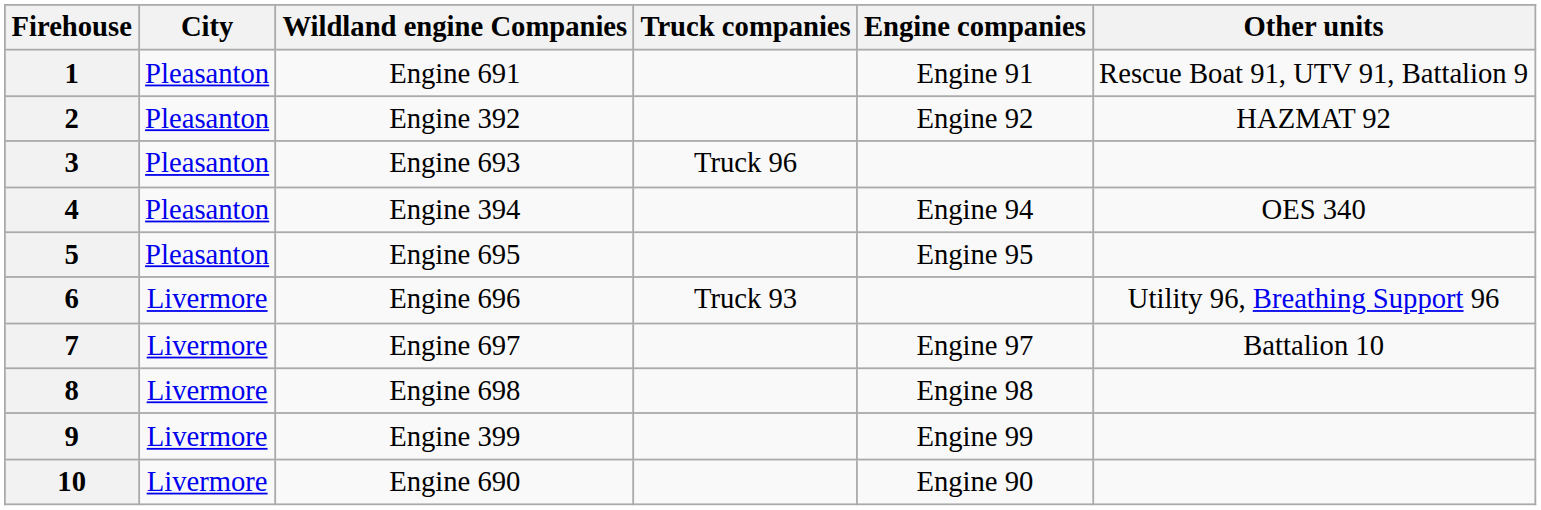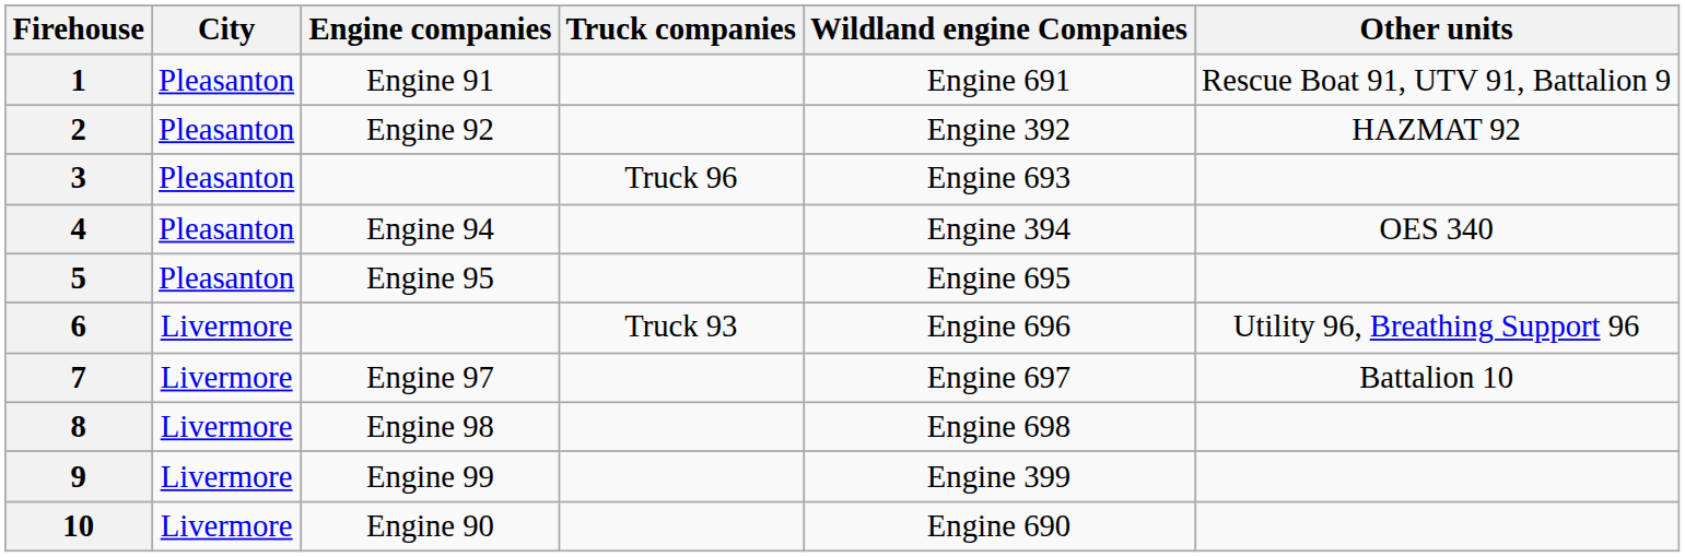columns swapped: Engine companies <-> Wildland engine Companies
